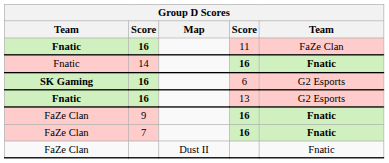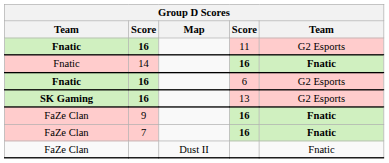16 / 11 | column 5: FaZe Clan -> G2 Esports
16 / 6 | column 1: SK Gaming -> Fnatic
16 / 13 | column 1: Fnatic -> SK Gaming
